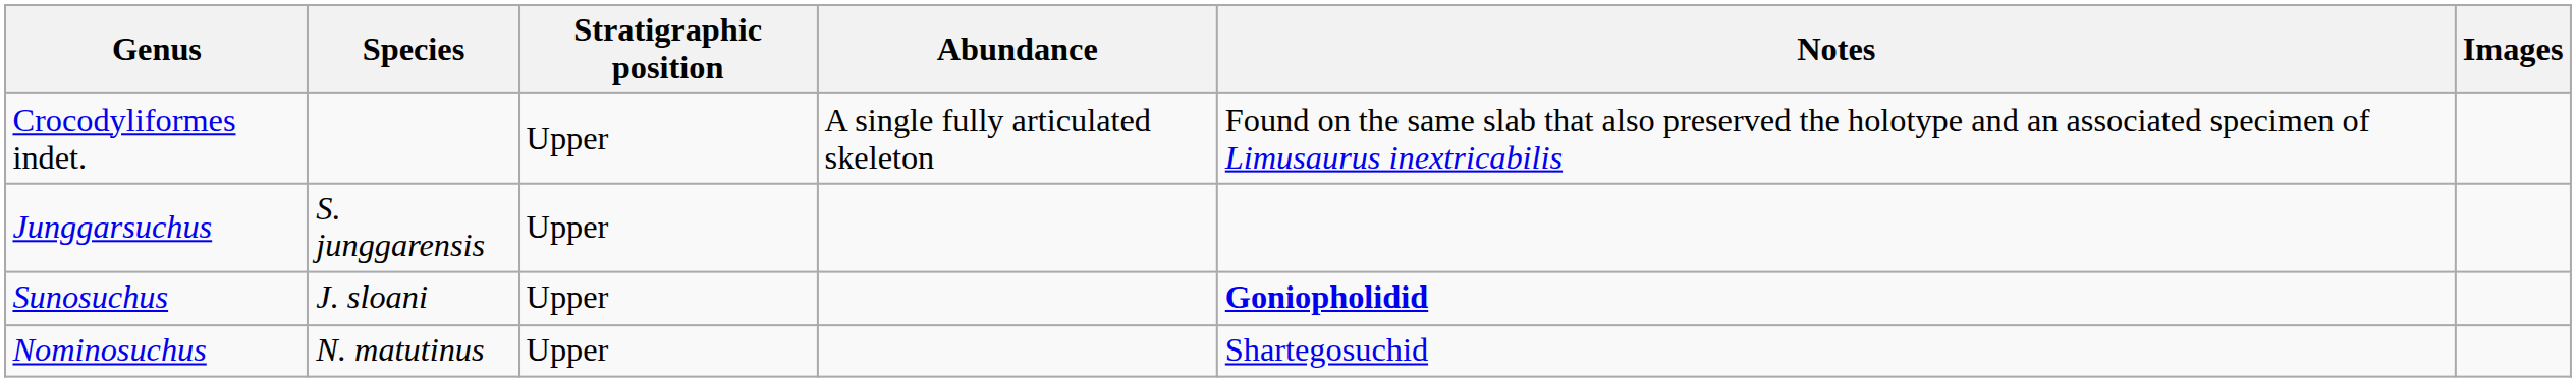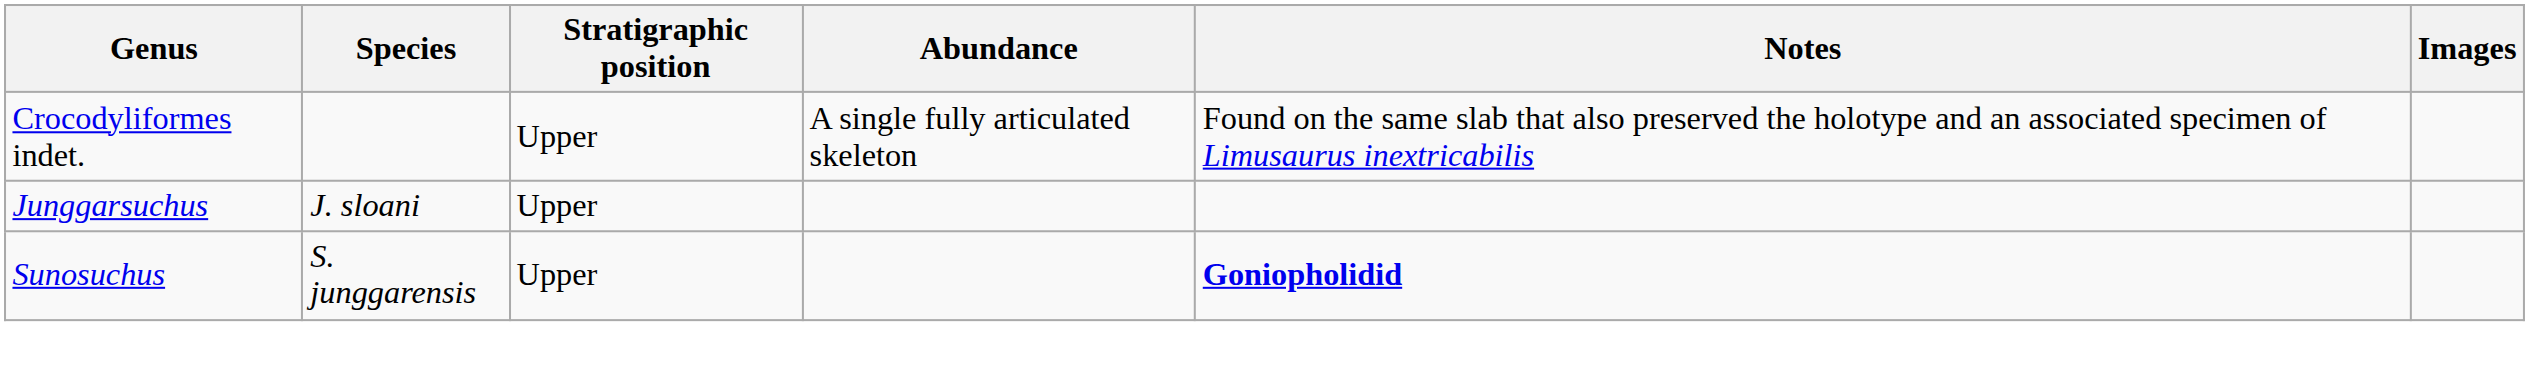Junggarsuchus | Species: S. junggarensis -> J. sloani
Sunosuchus | Species: J. sloani -> S. junggarensis
- row: Nominosuchus | N. matutinus | Upper | Shartegosuchid
